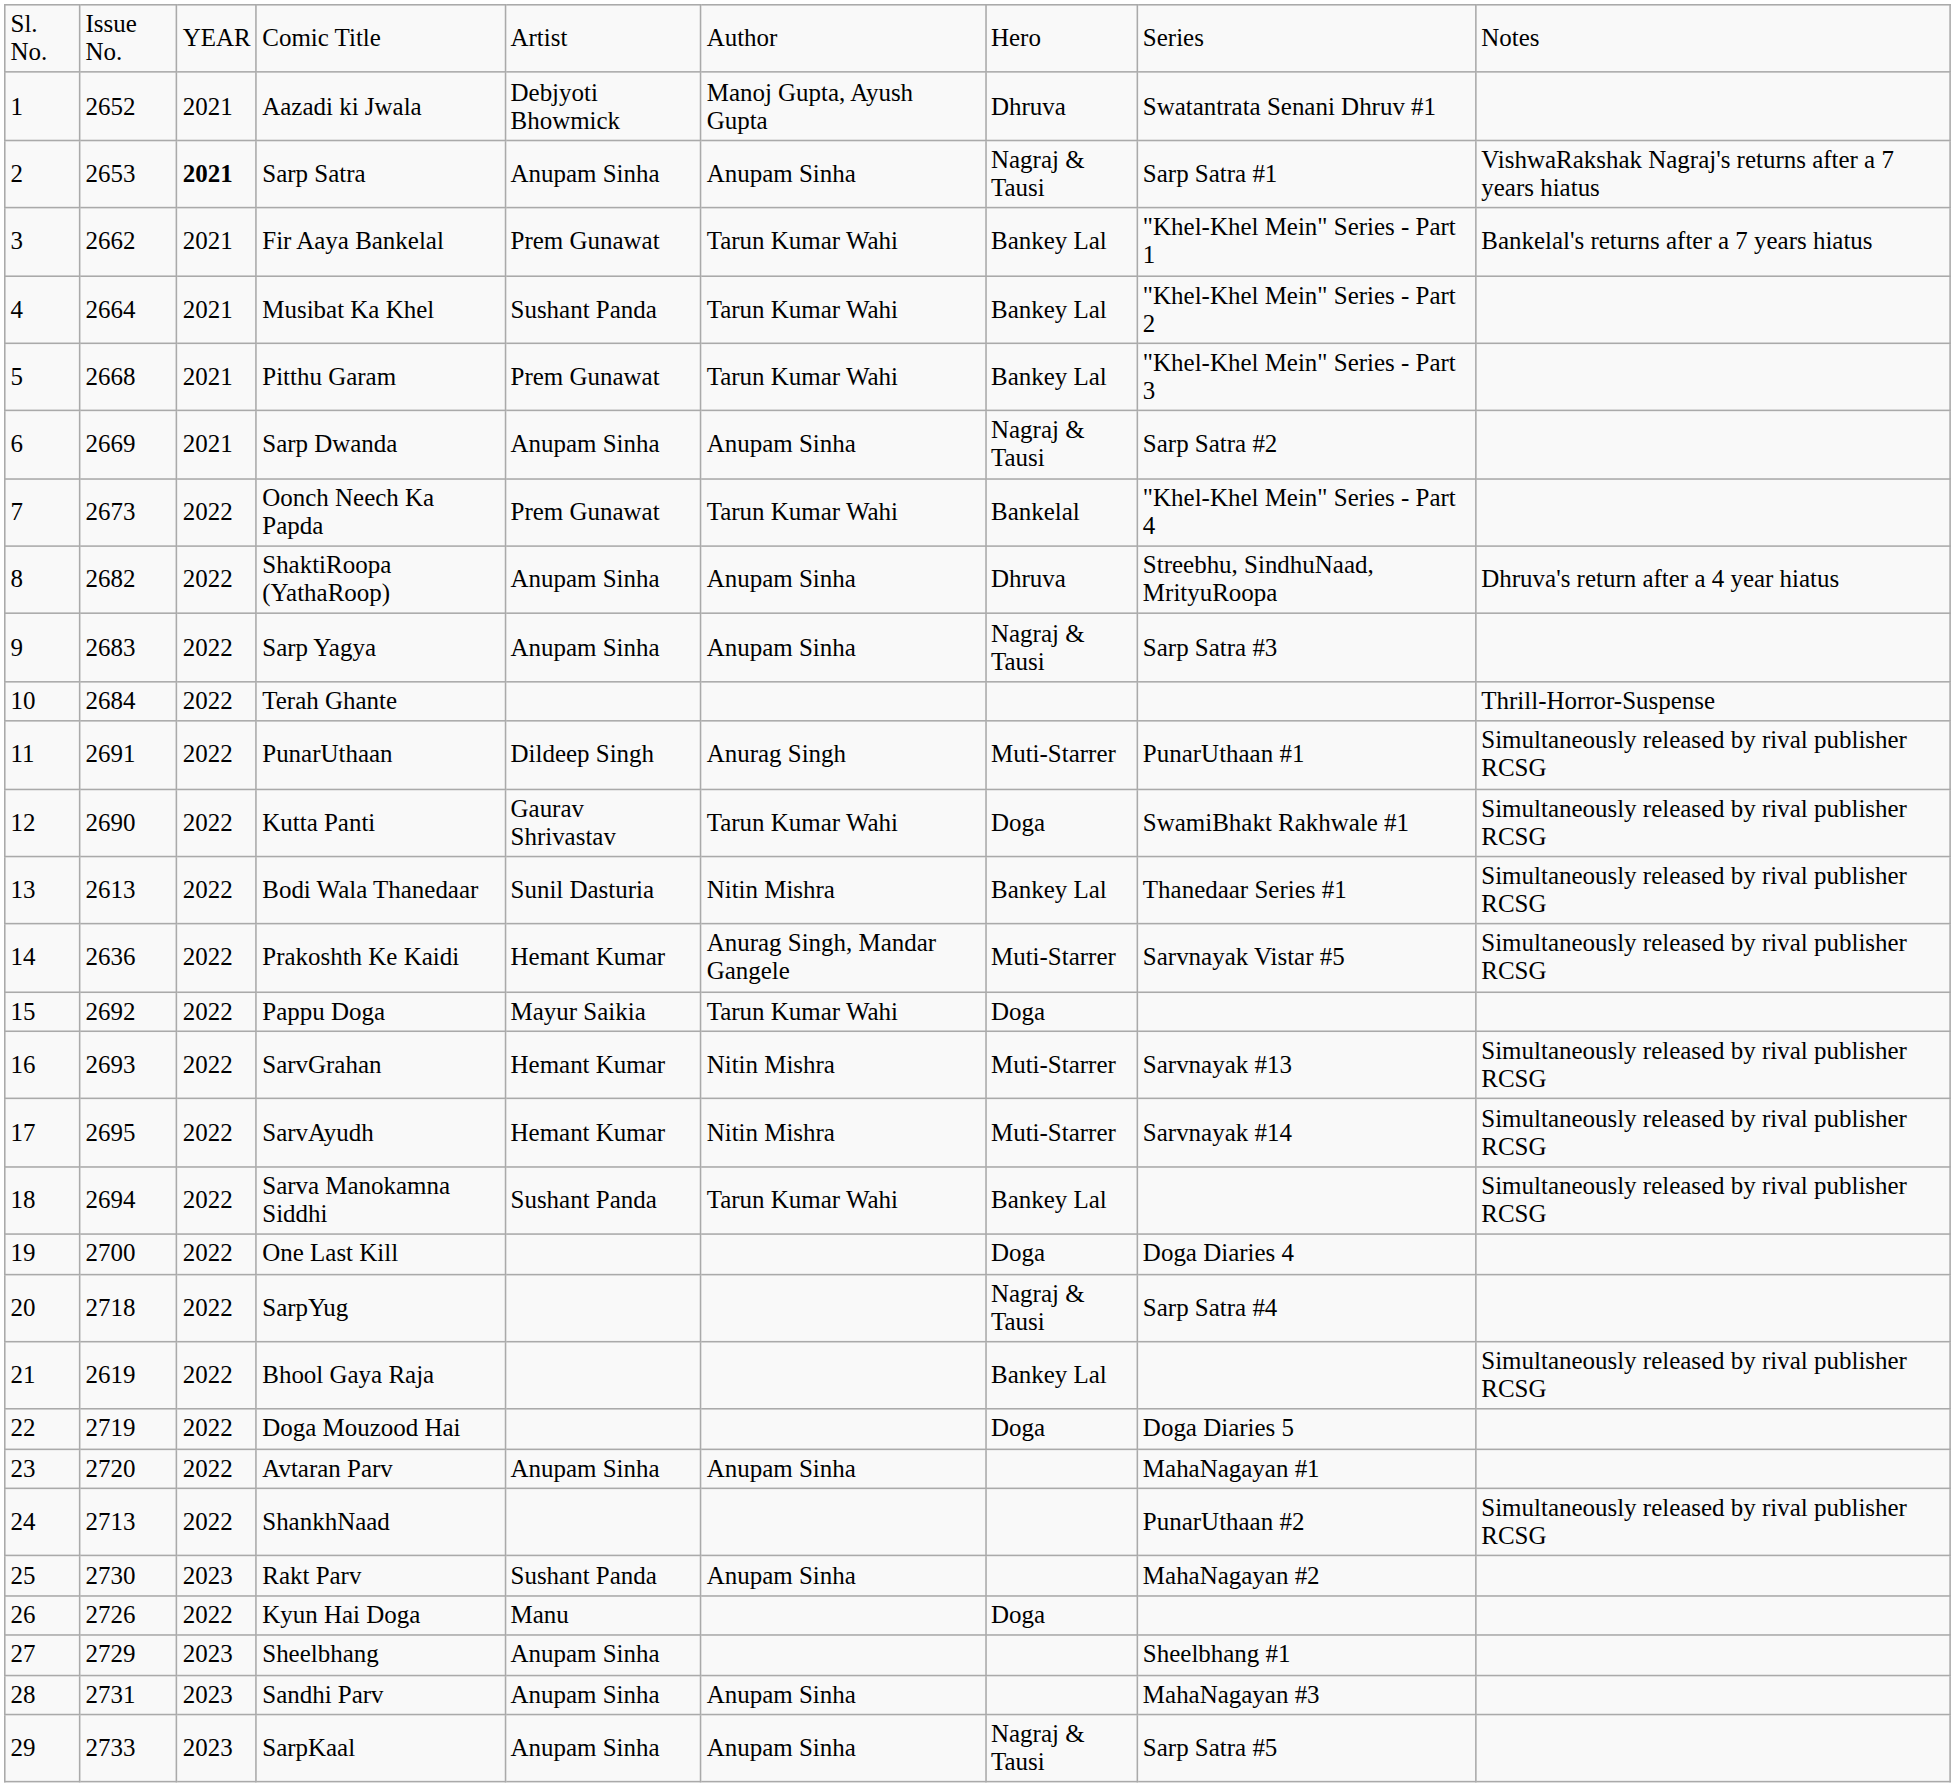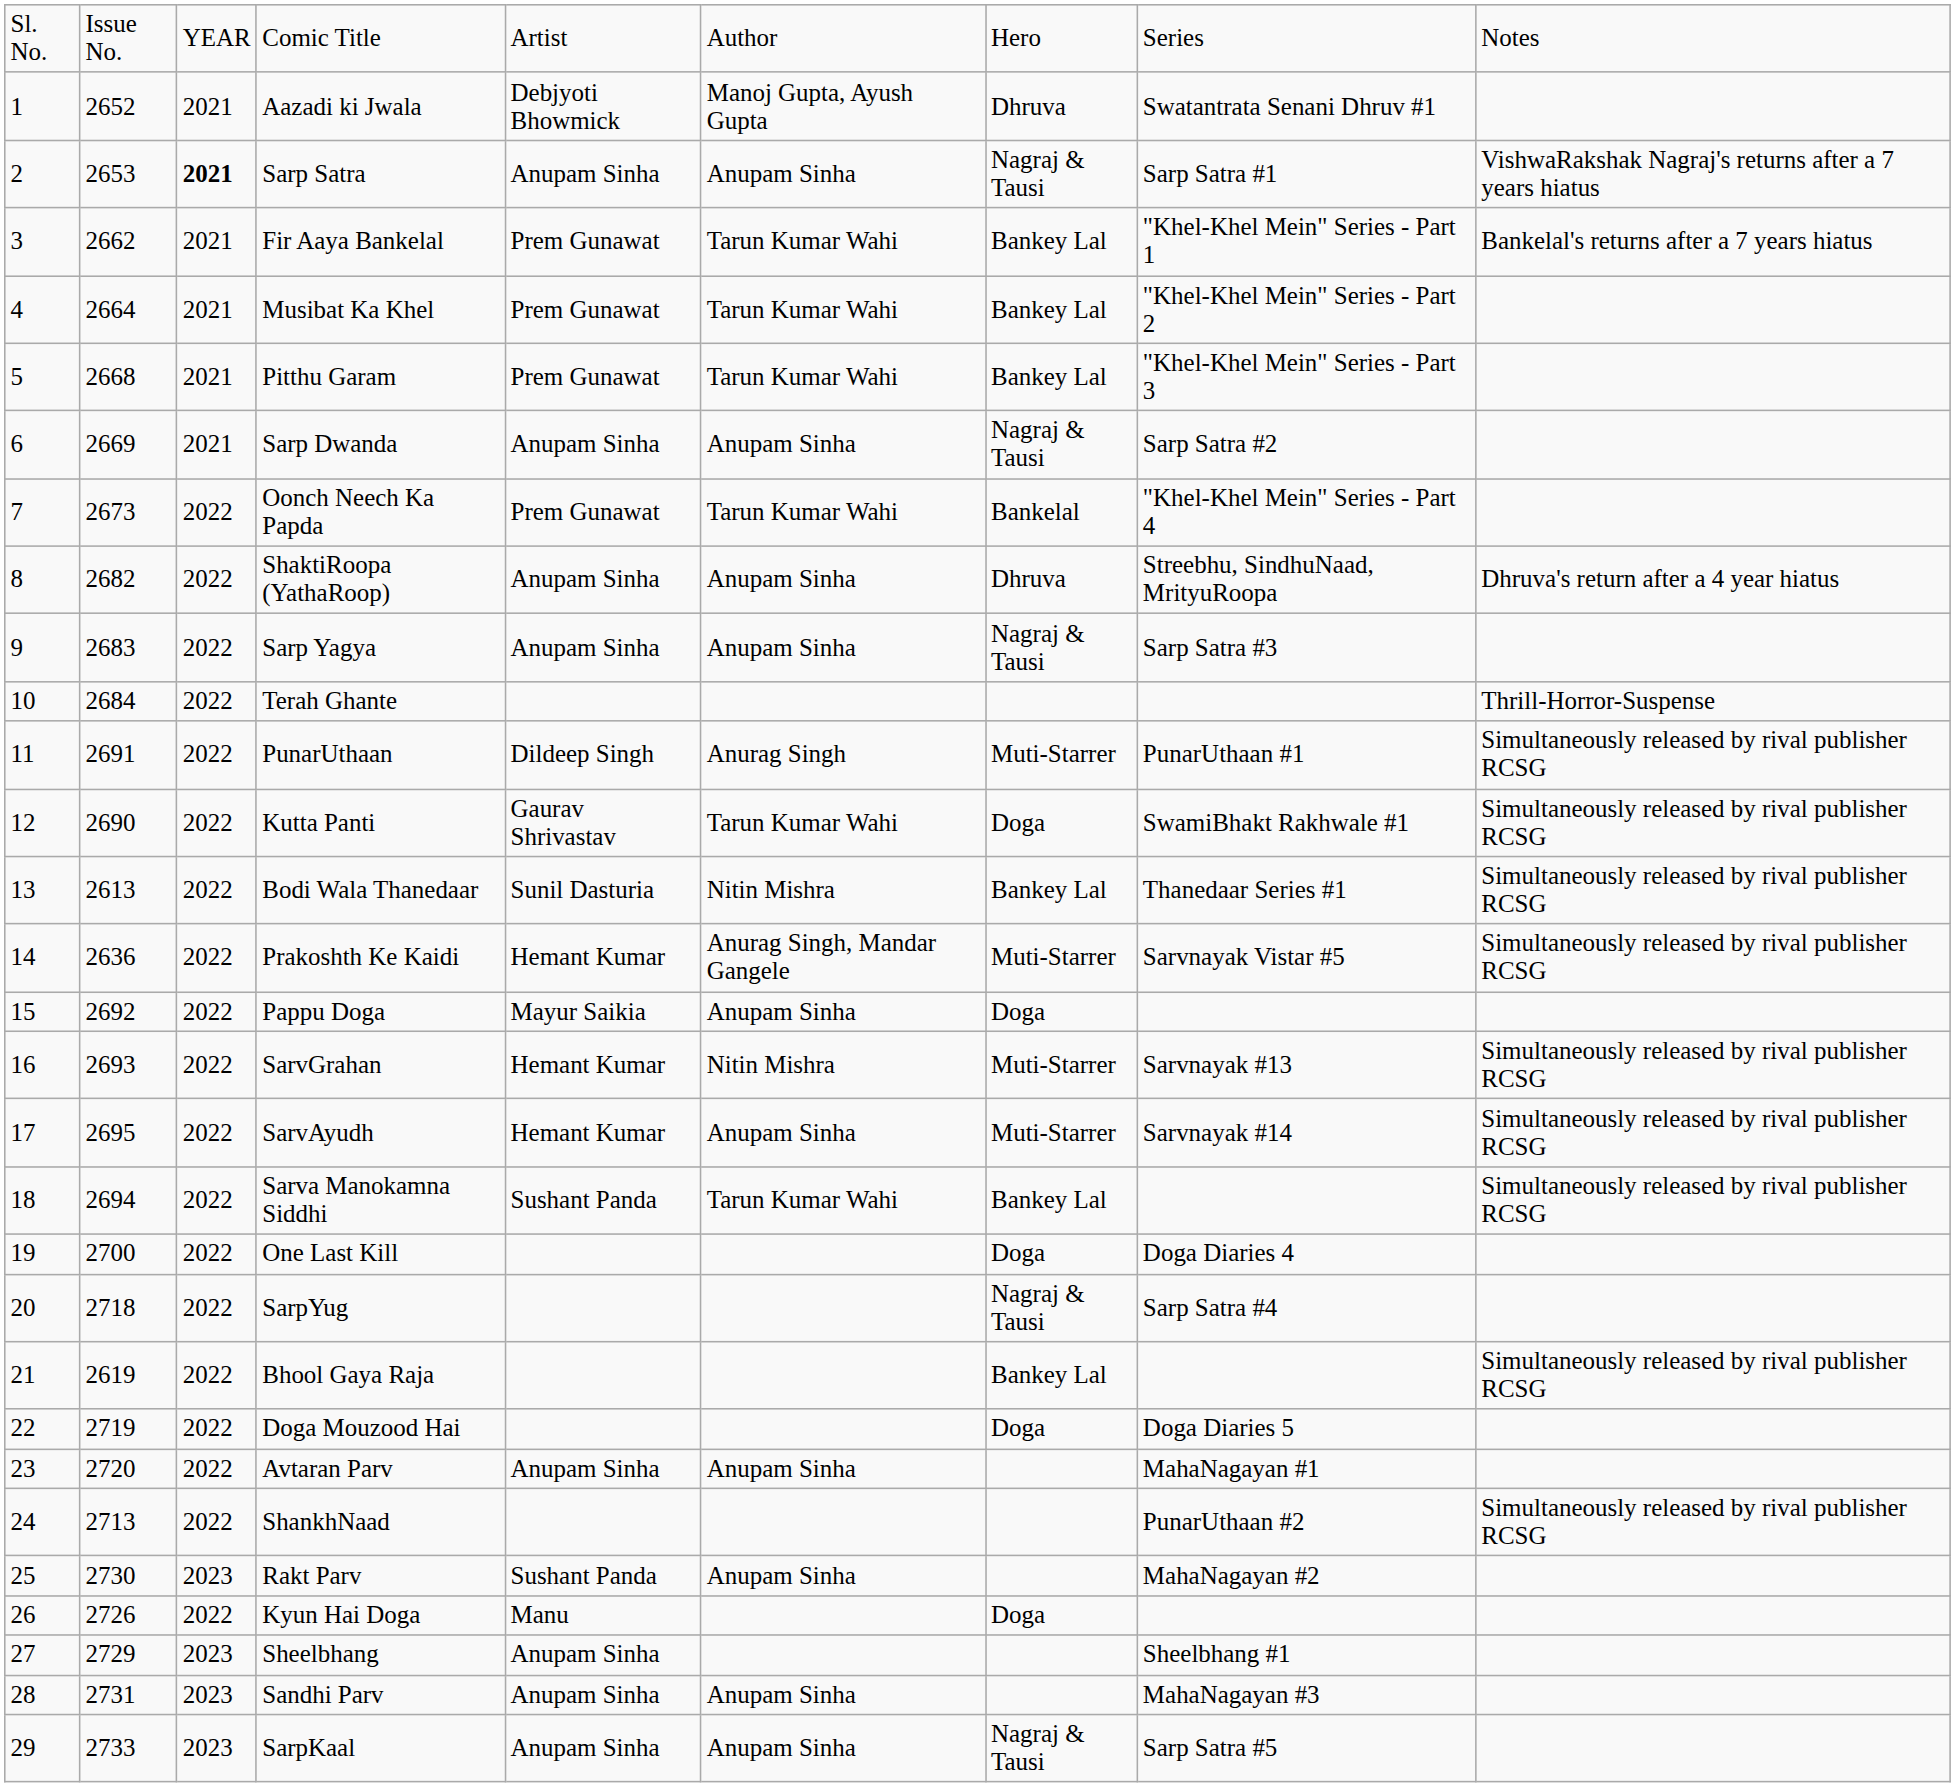Musibat Ka Khel | column 5: Sushant Panda -> Prem Gunawat
Pappu Doga | column 6: Tarun Kumar Wahi -> Anupam Sinha
SarvAyudh | column 6: Nitin Mishra -> Anupam Sinha
